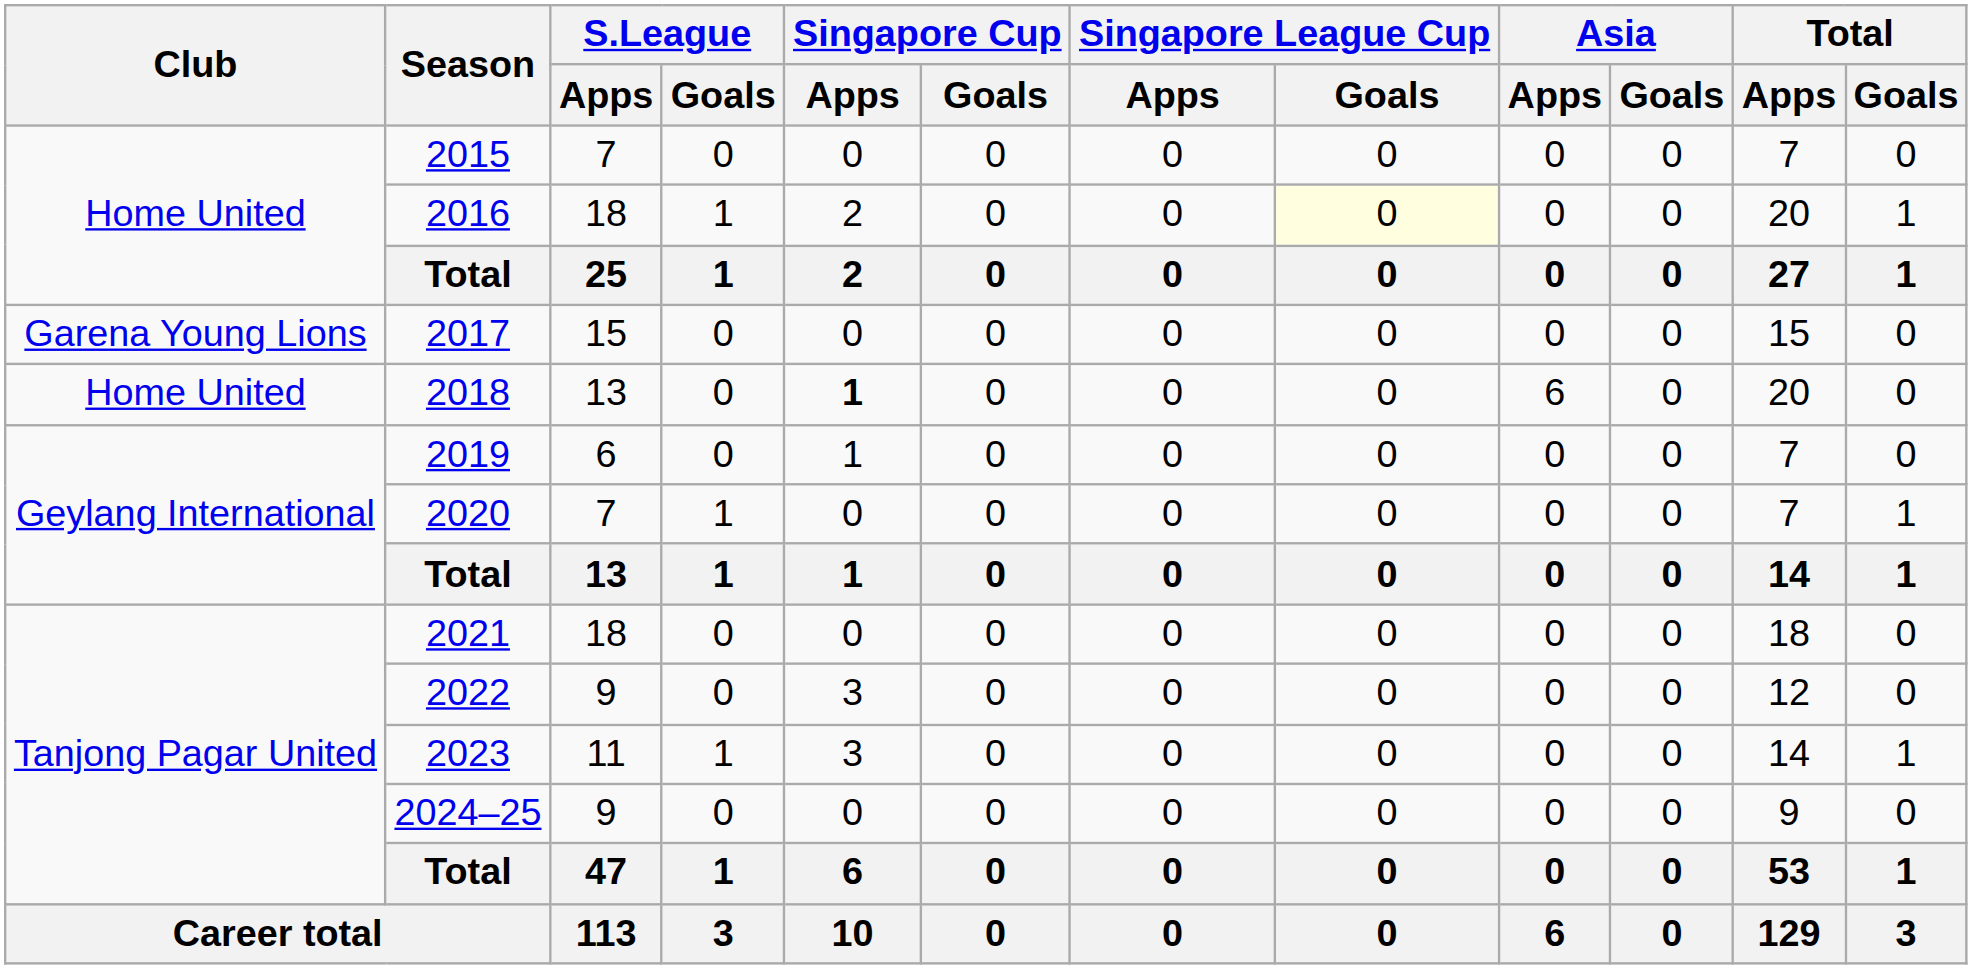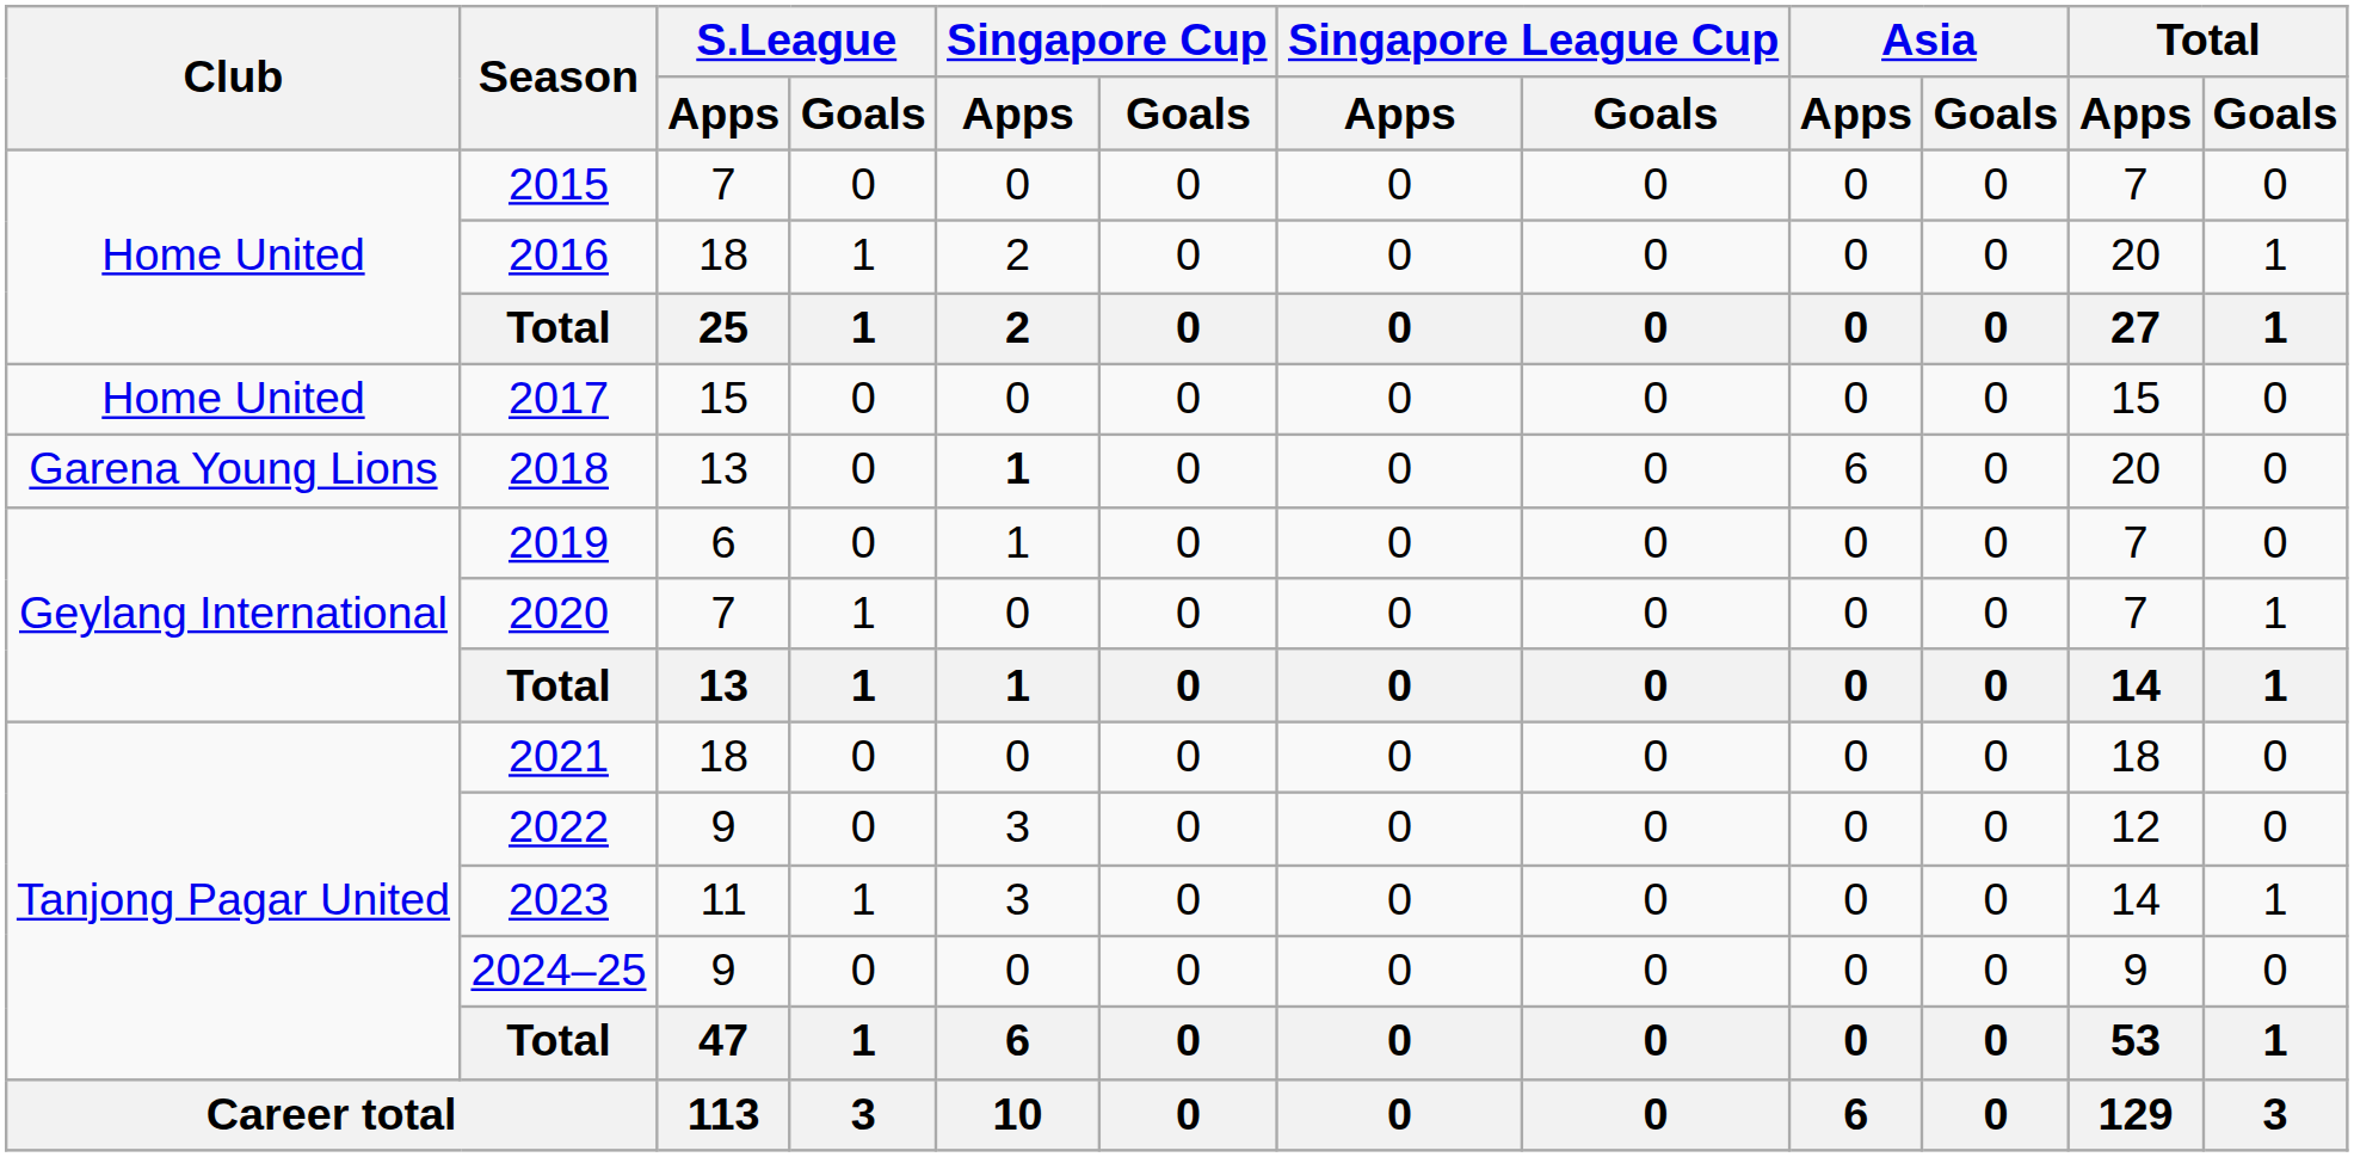2016 | Singapore League Cup / Goals: lightyellow background -> no background
2017 | Club: Garena Young Lions -> Home United
2018 | Club: Home United -> Garena Young Lions
